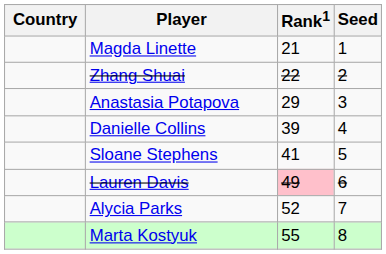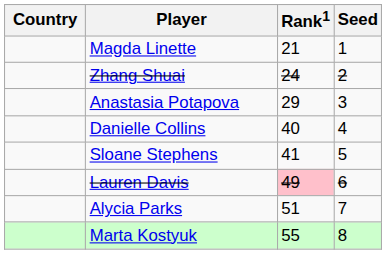Zhang Shuai | Rank1: 22 -> 24
Danielle Collins | Rank1: 39 -> 40
Alycia Parks | Rank1: 52 -> 51
